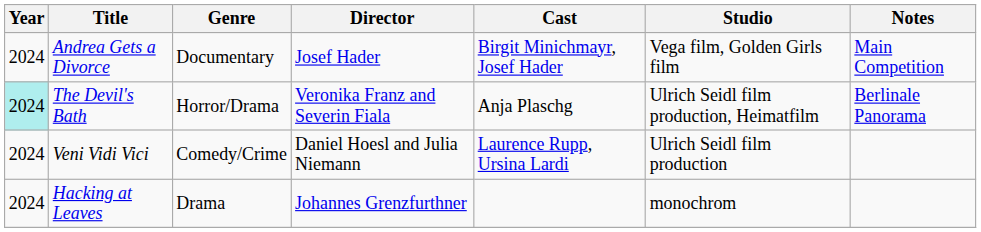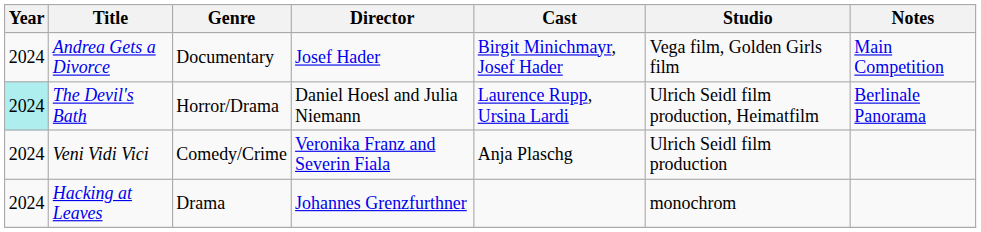The Devil's Bath | Director: Veronika Franz and Severin Fiala -> Daniel Hoesl and Julia Niemann
The Devil's Bath | Cast: Anja Plaschg -> Laurence Rupp, Ursina Lardi
Veni Vidi Vici | Director: Daniel Hoesl and Julia Niemann -> Veronika Franz and Severin Fiala
Veni Vidi Vici | Cast: Laurence Rupp, Ursina Lardi -> Anja Plaschg
